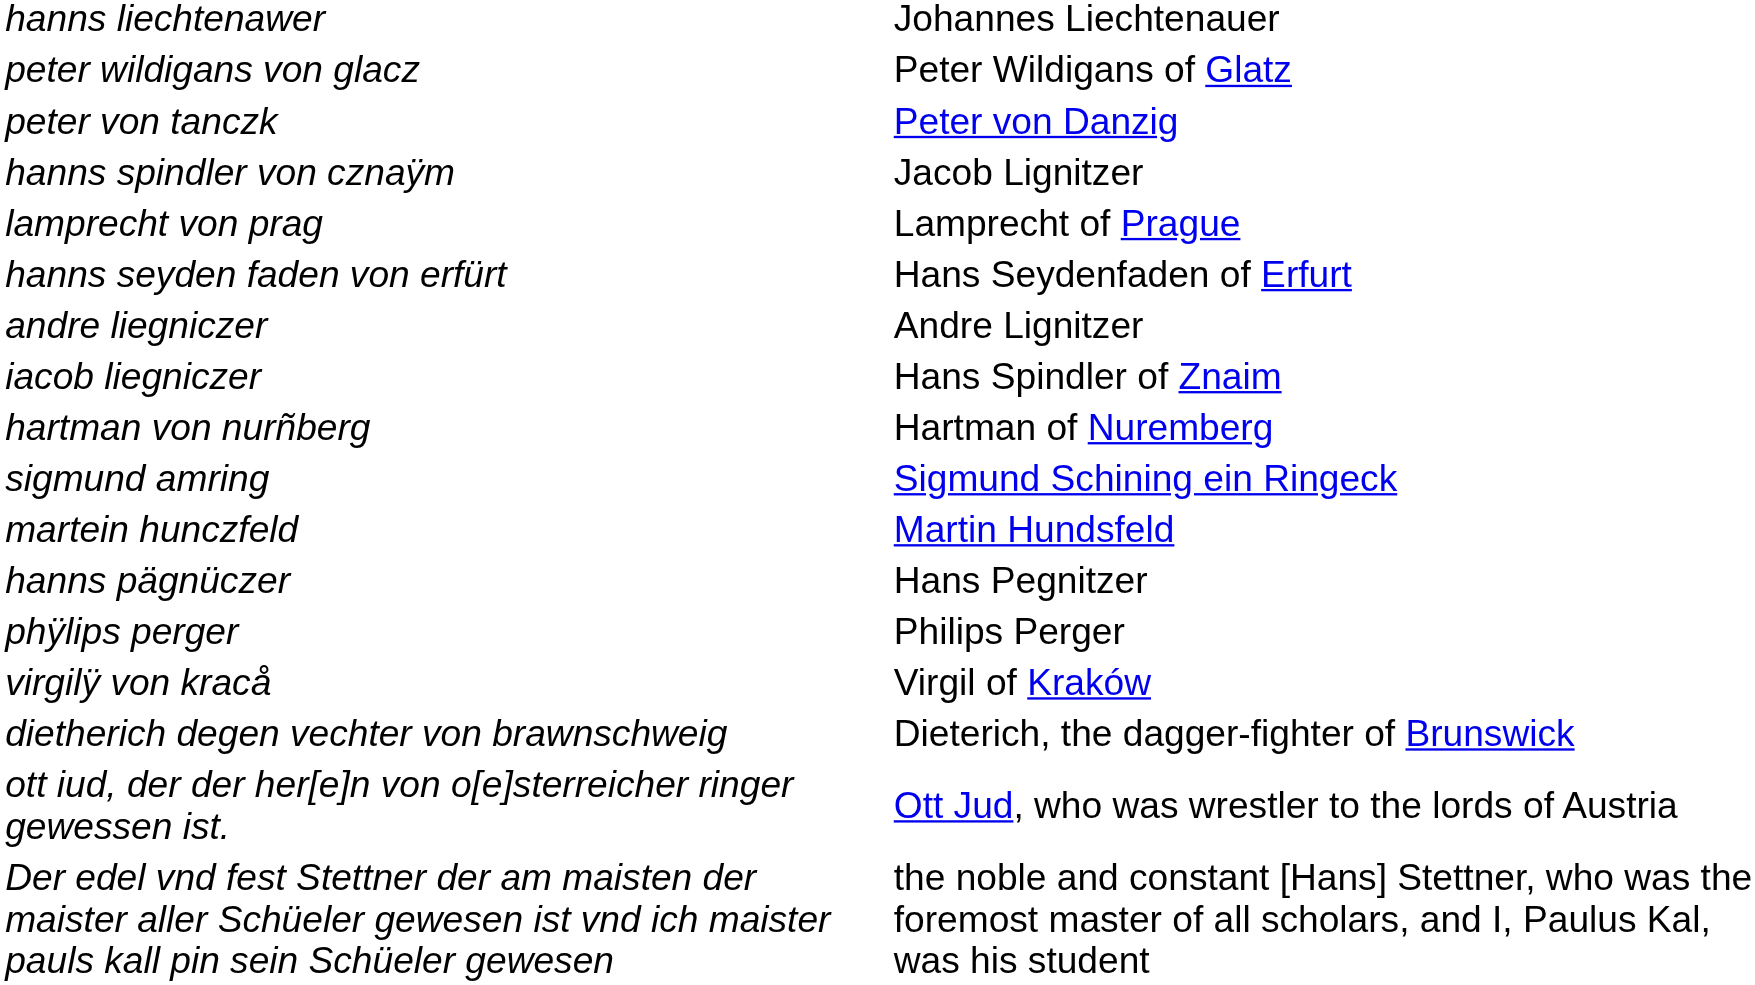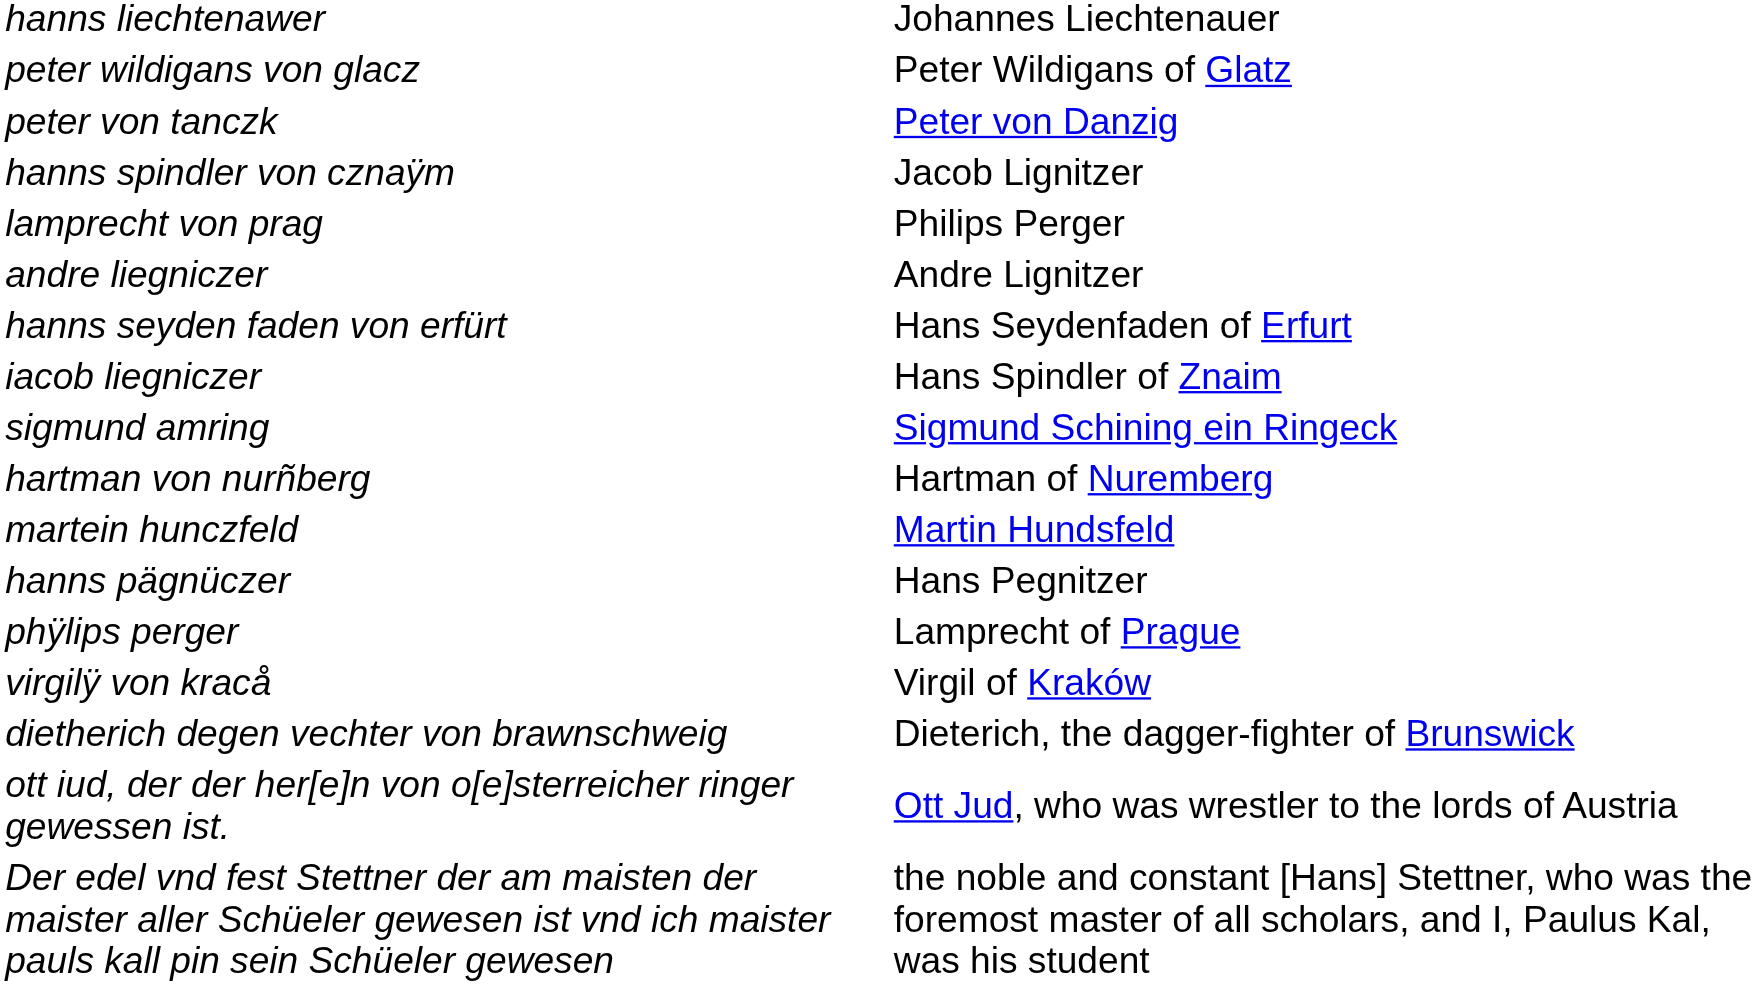lamprecht von prag | column 2: Lamprecht of Prague -> Philips Perger
rows swapped: hanns seyden faden von erfürt <-> andre liegniczer
rows swapped: sigmund amring <-> hartman von nurñberg
phÿlips perger | column 2: Philips Perger -> Lamprecht of Prague
